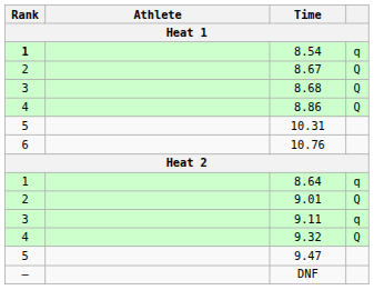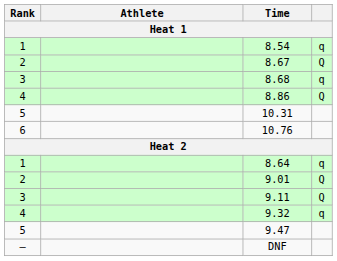8.54 | Rank: bold -> normal
8.68 | column 4: Q -> q
9.11 | column 4: q -> Q
9.32 | column 4: Q -> q
